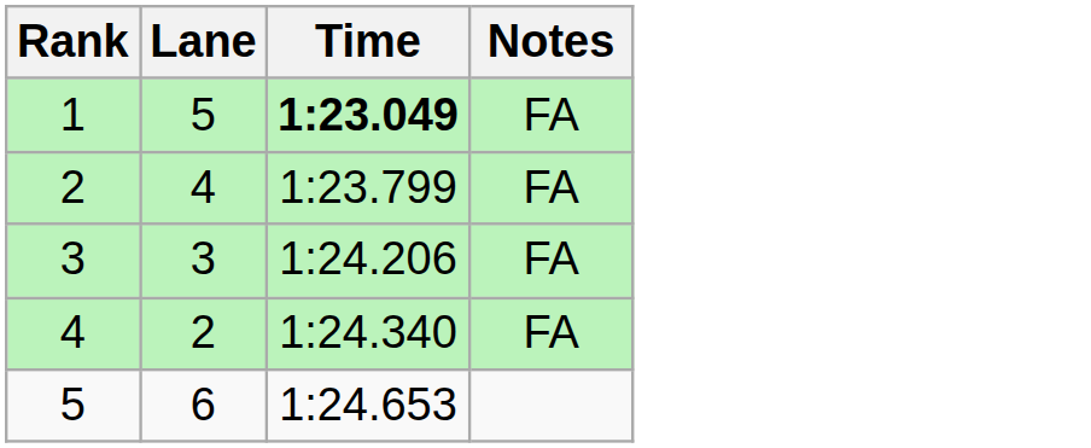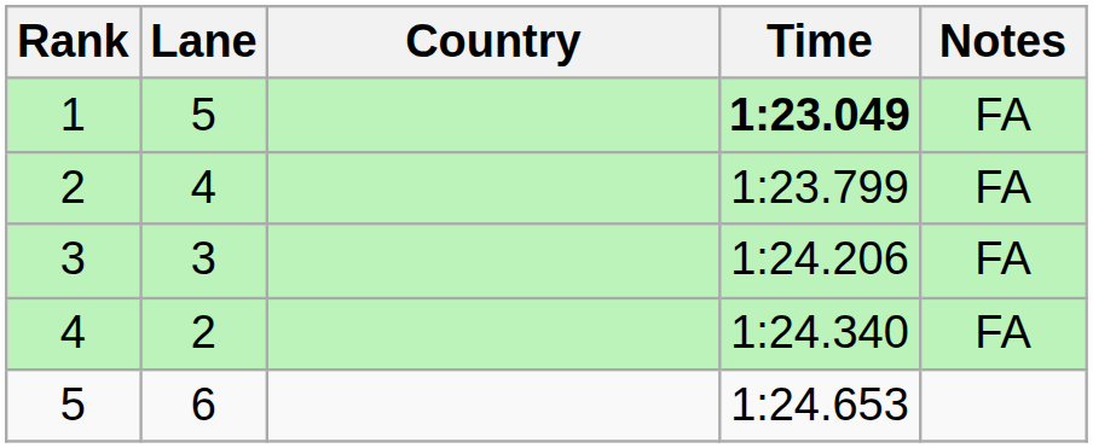+ column: Country
